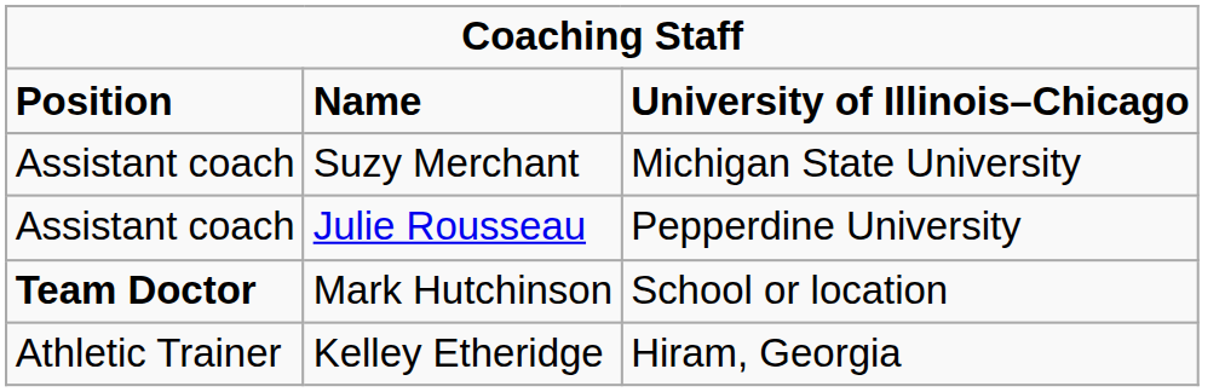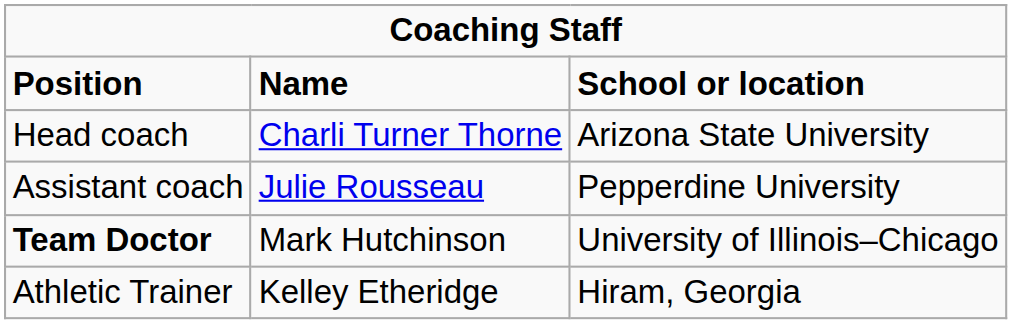Name | column 3: University of Illinois–Chicago -> School or location
+ row: Head coach | Charli Turner Thorne | Arizona State University
- row: Assistant coach | Suzy Merchant | Michigan State University
Mark Hutchinson | column 3: School or location -> University of Illinois–Chicago
